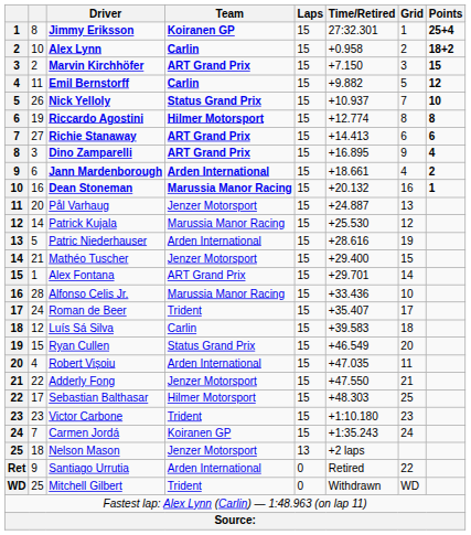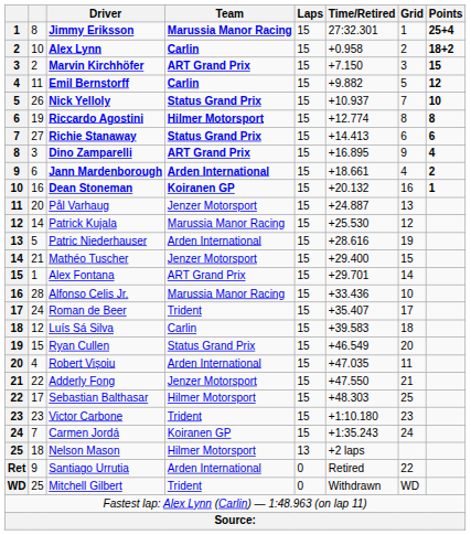Jimmy Eriksson | Team: Koiranen GP -> Marussia Manor Racing
Richie Stanaway | Team: ART Grand Prix -> Status Grand Prix
Dean Stoneman | Team: Marussia Manor Racing -> Koiranen GP
Nelson Mason | Team: Jenzer Motorsport -> Hilmer Motorsport
